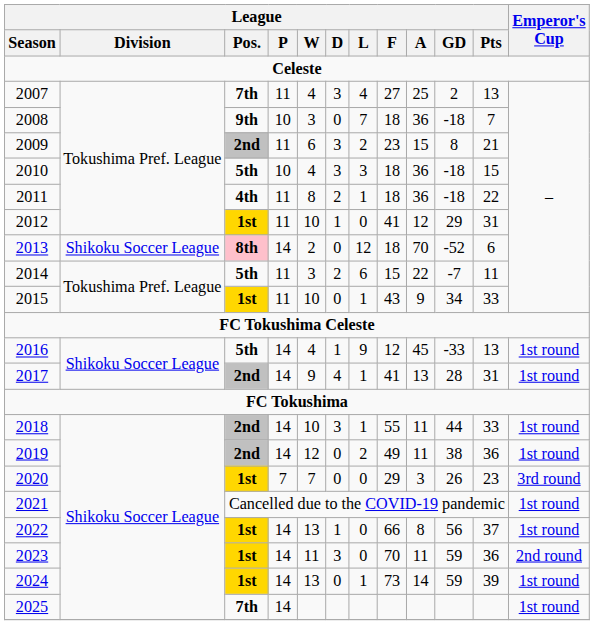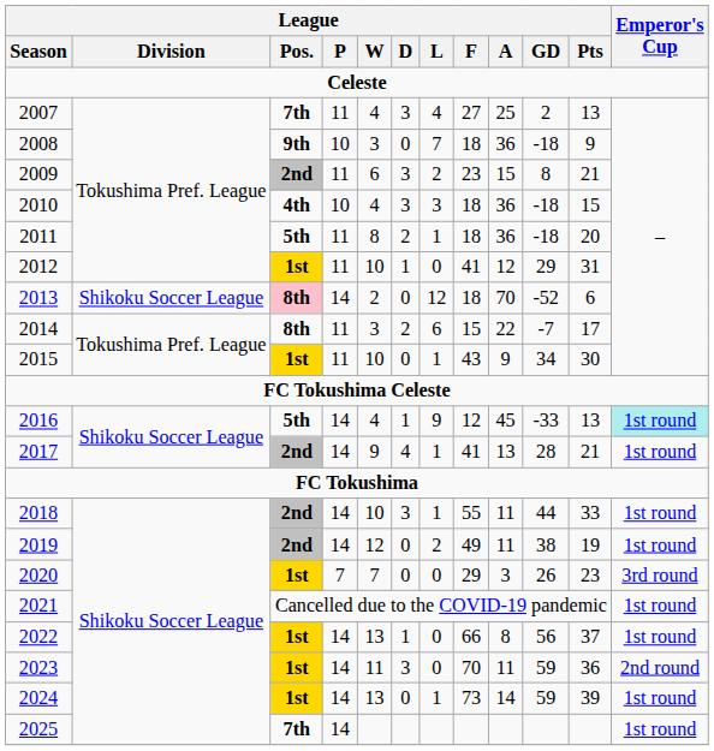2008 | League / Pts: 7 -> 9
2010 | League / Pos.: 5th -> 4th
2011 | League / Pos.: 4th -> 5th
2011 | League / Pts: 22 -> 20
2014 | League / Pos.: 5th -> 8th
2014 | League / Pts: 11 -> 17
2015 | League / Pts: 33 -> 30
2016 | Emperor's Cup: no background -> paleturquoise background
2017 | League / Pts: 31 -> 21
2019 | League / Pts: 36 -> 19
